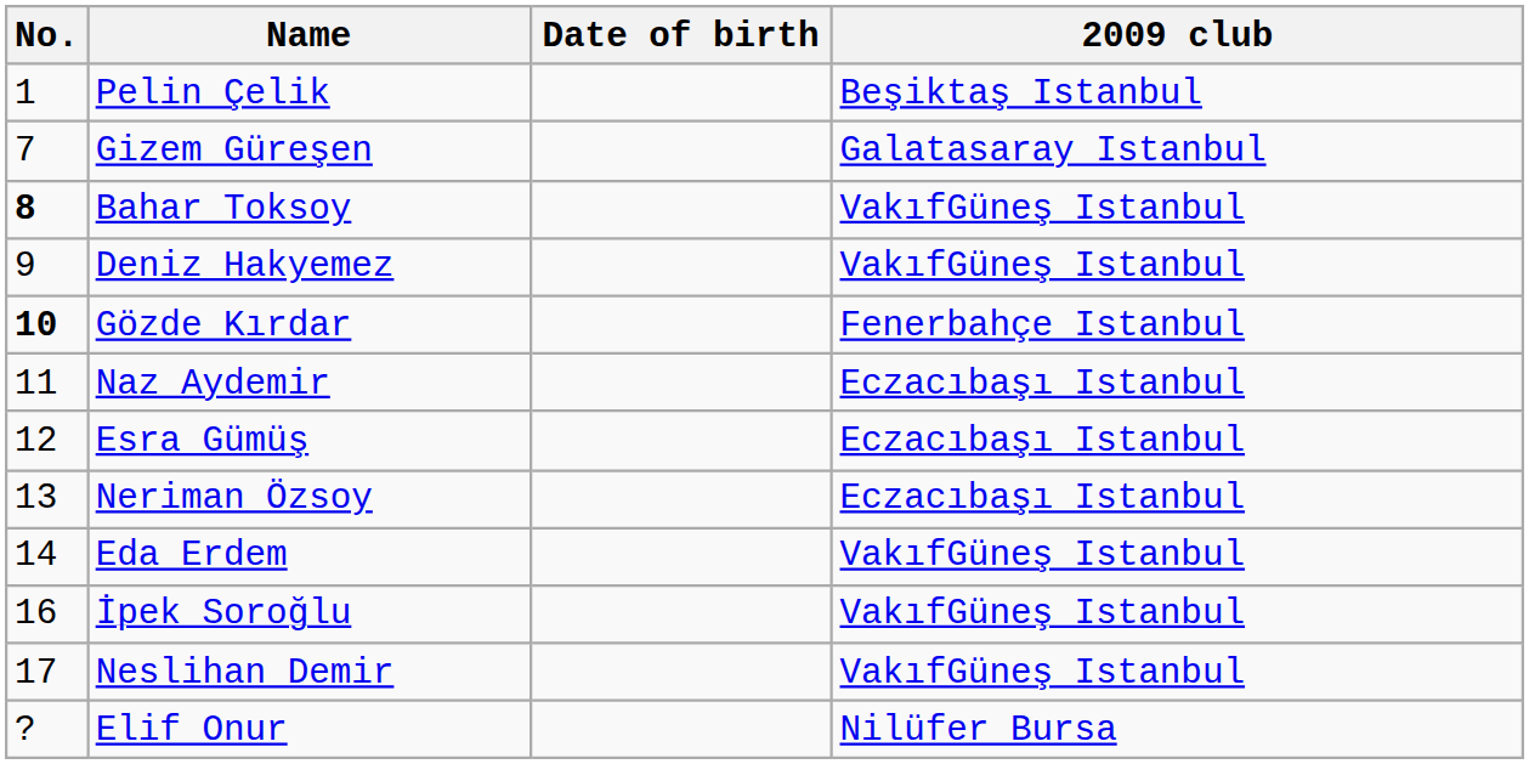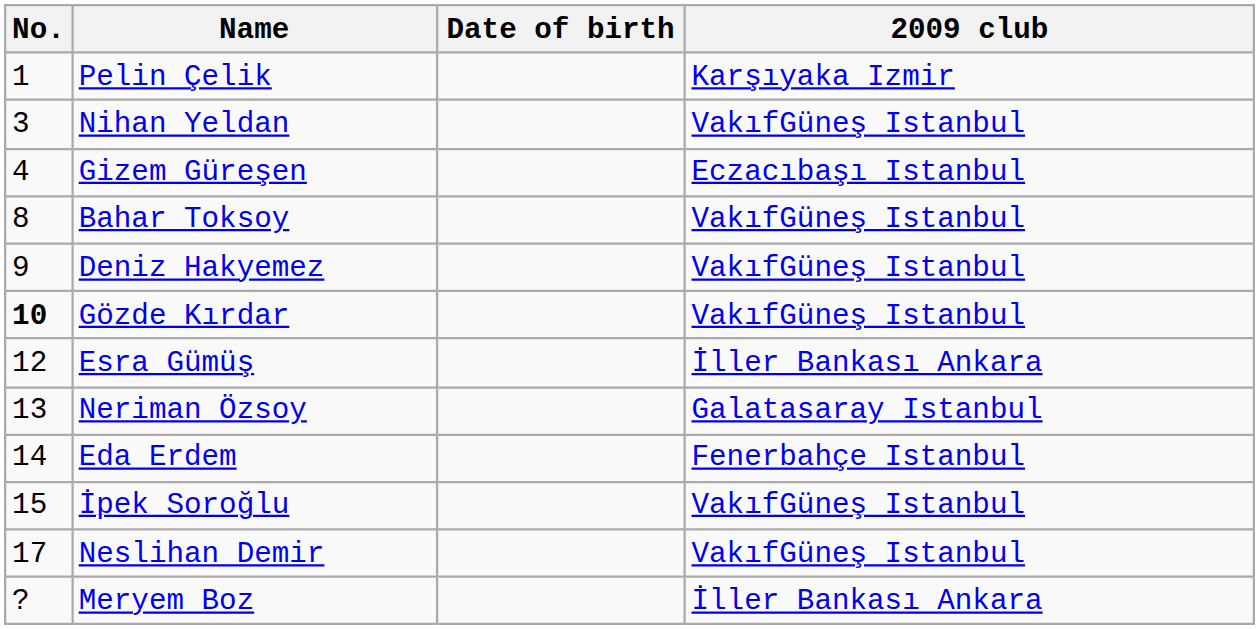Pelin Çelik | 2009 club: Beşiktaş Istanbul -> Karşıyaka Izmir
+ row: 3 | Nihan Yeldan | VakıfGüneş Istanbul
Gizem Güreşen | No.: 7 -> 4
Gizem Güreşen | 2009 club: Galatasaray Istanbul -> Eczacıbaşı Istanbul
Bahar Toksoy | No.: bold -> normal
Gözde Kırdar | 2009 club: Fenerbahçe Istanbul -> VakıfGüneş Istanbul
- row: 11 | Naz Aydemir | Eczacıbaşı Istanbul
Esra Gümüş | 2009 club: Eczacıbaşı Istanbul -> İller Bankası Ankara
Neriman Özsoy | 2009 club: Eczacıbaşı Istanbul -> Galatasaray Istanbul
Eda Erdem | 2009 club: VakıfGüneş Istanbul -> Fenerbahçe Istanbul
İpek Soroğlu | No.: 16 -> 15
+ row: ? | Meryem Boz | İller Bankası Ankara
- row: ? | Elif Onur | Nilüfer Bursa
